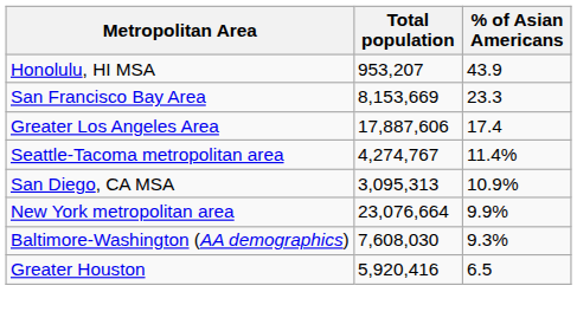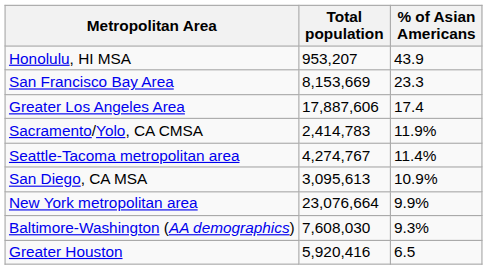+ row: Sacramento/Yolo, CA CMSA | 2,414,783 | 11.9%
San Diego, CA MSA | Total population: 3,095,313 -> 3,095,613
